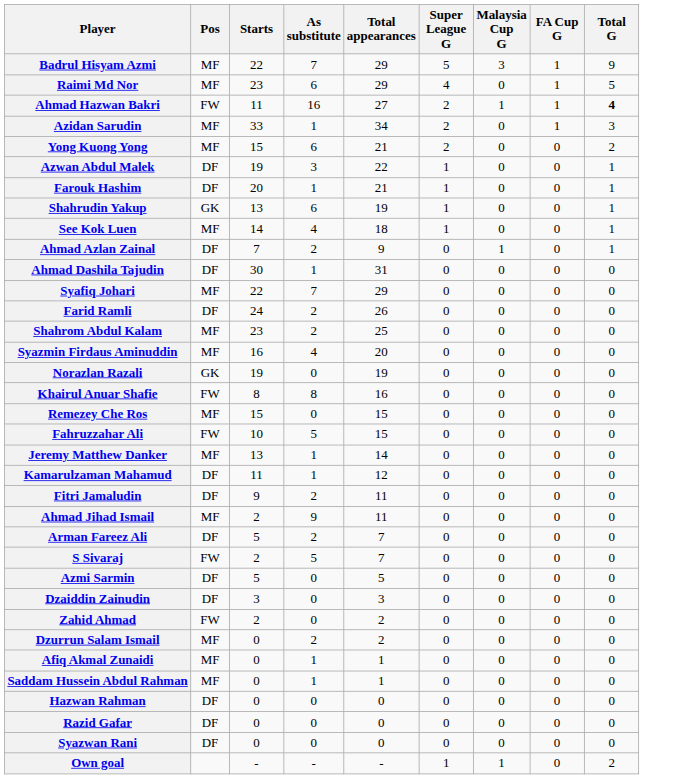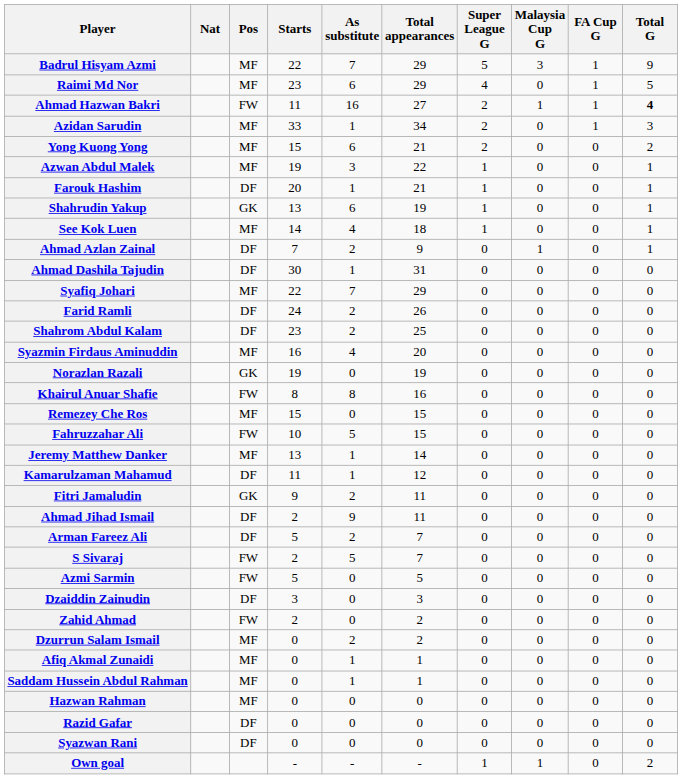+ column: Nat
Azwan Abdul Malek | Pos: DF -> MF
Shahrom Abdul Kalam | Pos: MF -> DF
Fitri Jamaludin | Pos: DF -> GK
Ahmad Jihad Ismail | Pos: MF -> DF
Azmi Sarmin | Pos: DF -> FW
Hazwan Rahman | Pos: DF -> MF
